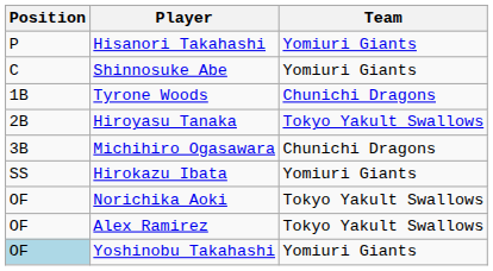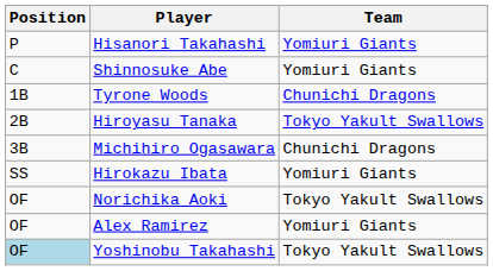Alex Ramirez | Team: Tokyo Yakult Swallows -> Yomiuri Giants
Yoshinobu Takahashi | Team: Yomiuri Giants -> Tokyo Yakult Swallows
